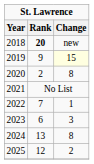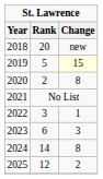2018 | Rank: bold -> normal
2019 | Rank: 9 -> 5
2022 | Rank: 7 -> 3
2024 | Rank: 13 -> 14
